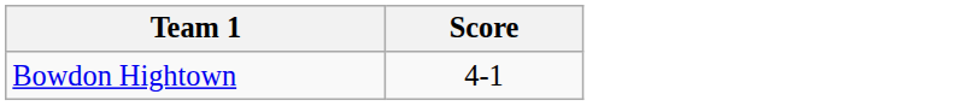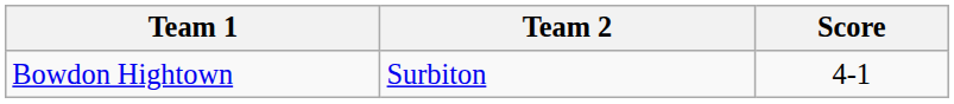+ column: Team 2 | Surbiton
